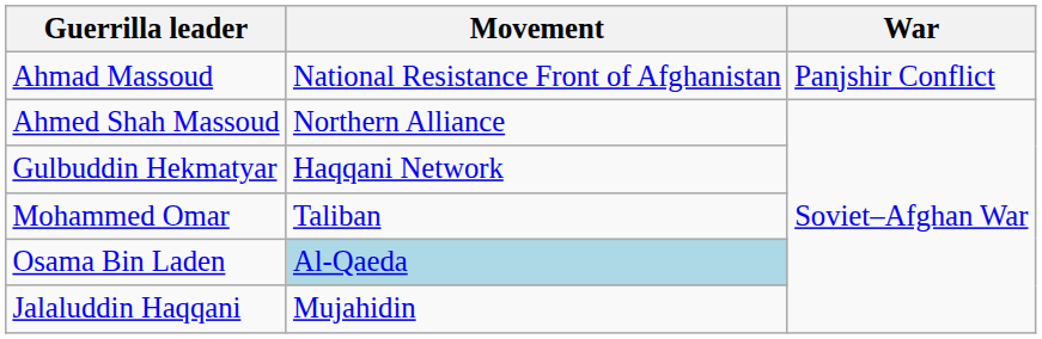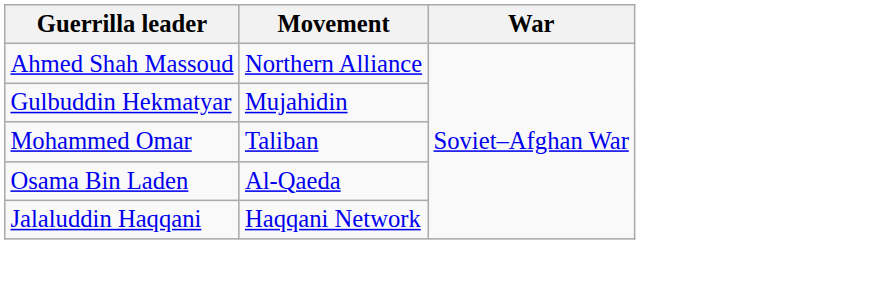- row: Ahmad Massoud | National Resistance Front of Afghanistan | Panjshir Conflict
Gulbuddin Hekmatyar | Movement: Haqqani Network -> Mujahidin
Osama Bin Laden | Movement: lightblue background -> no background
Jalaluddin Haqqani | Movement: Mujahidin -> Haqqani Network
